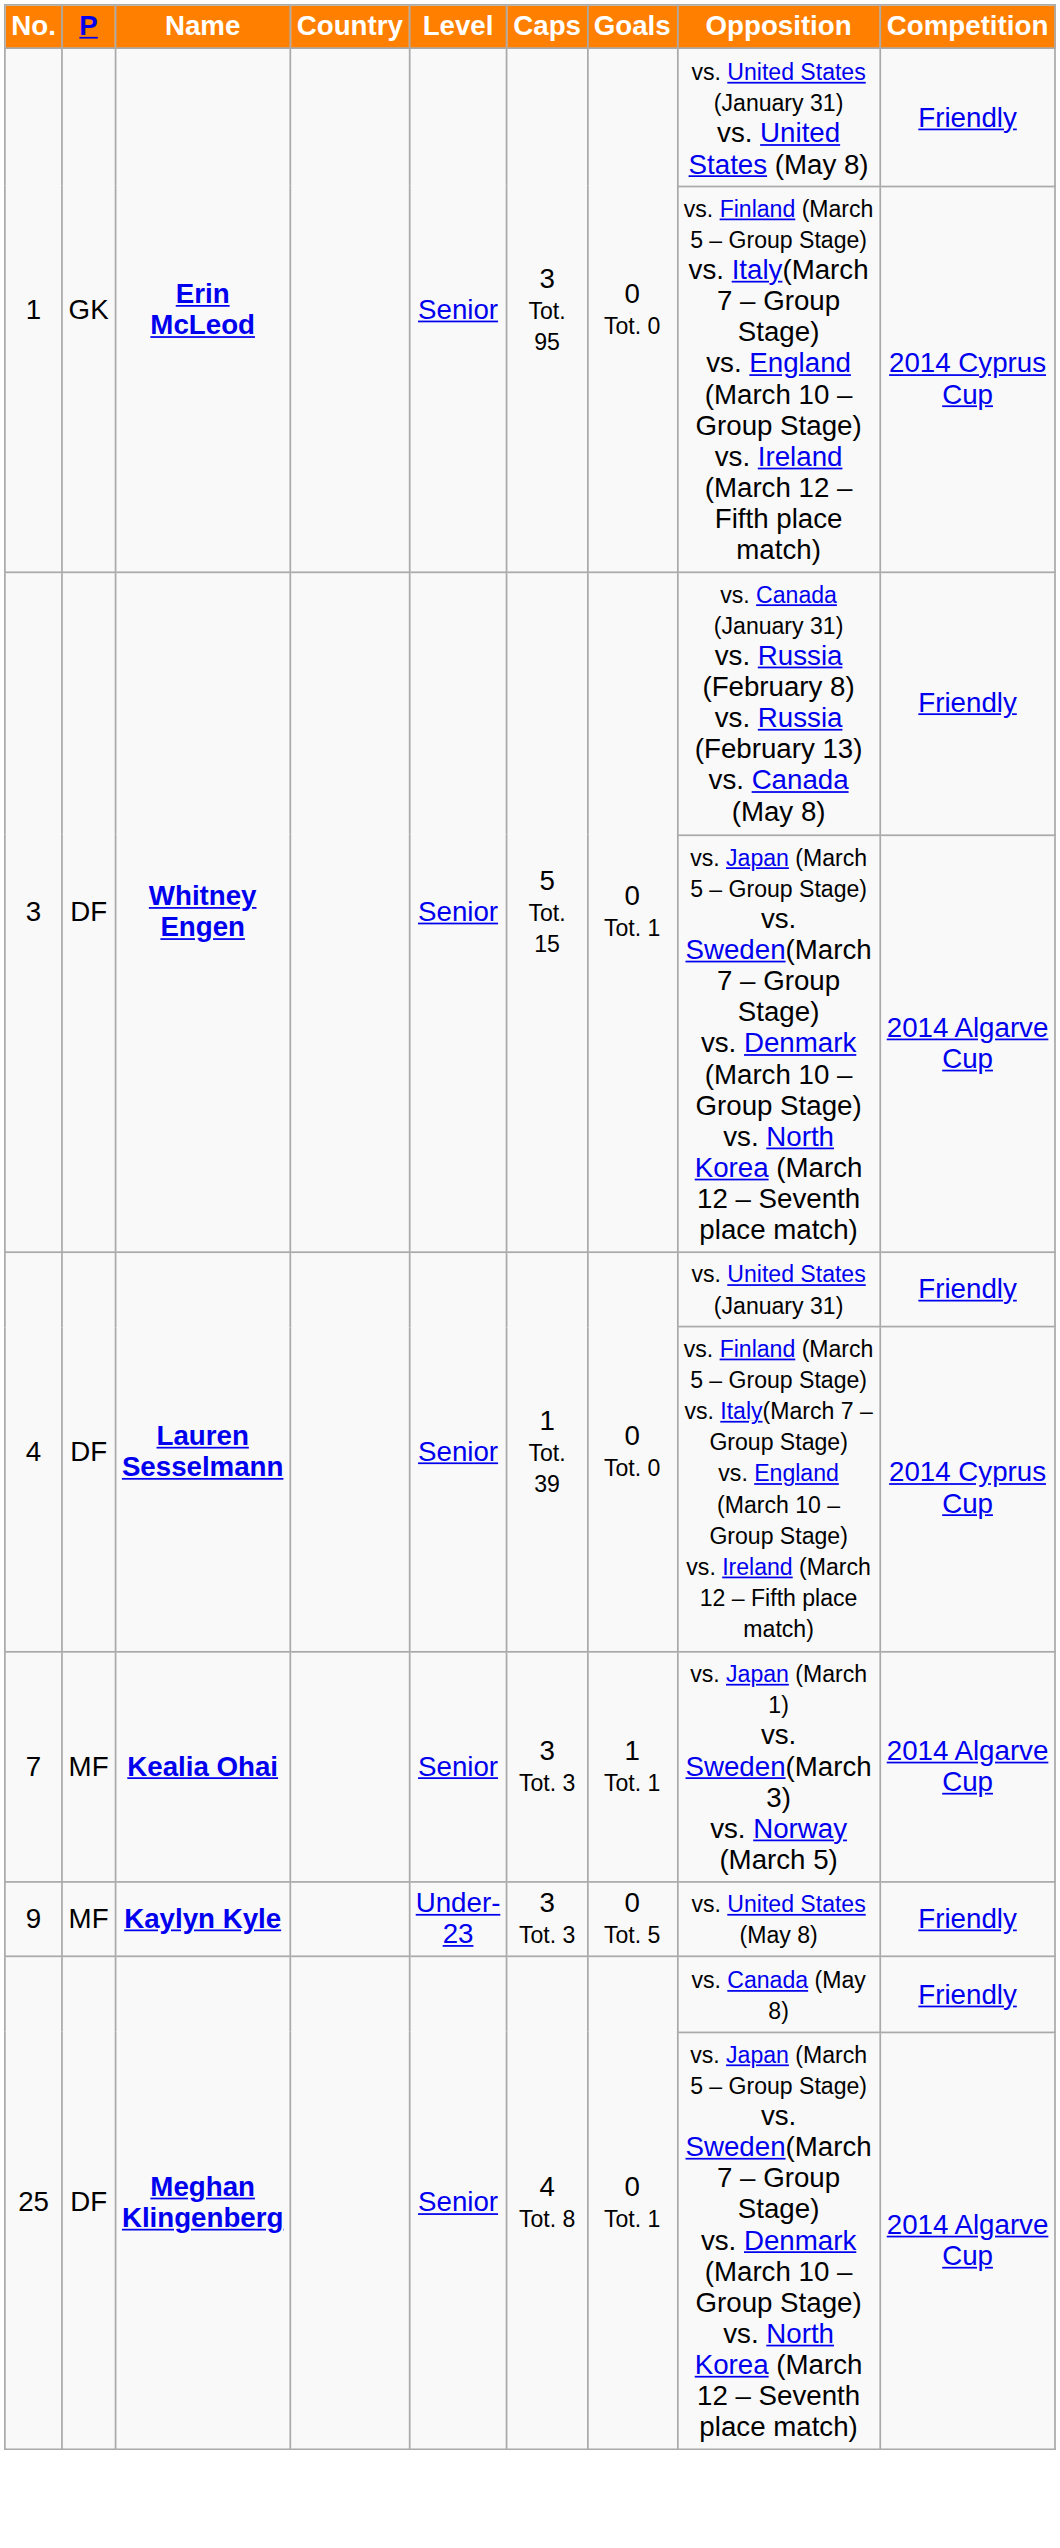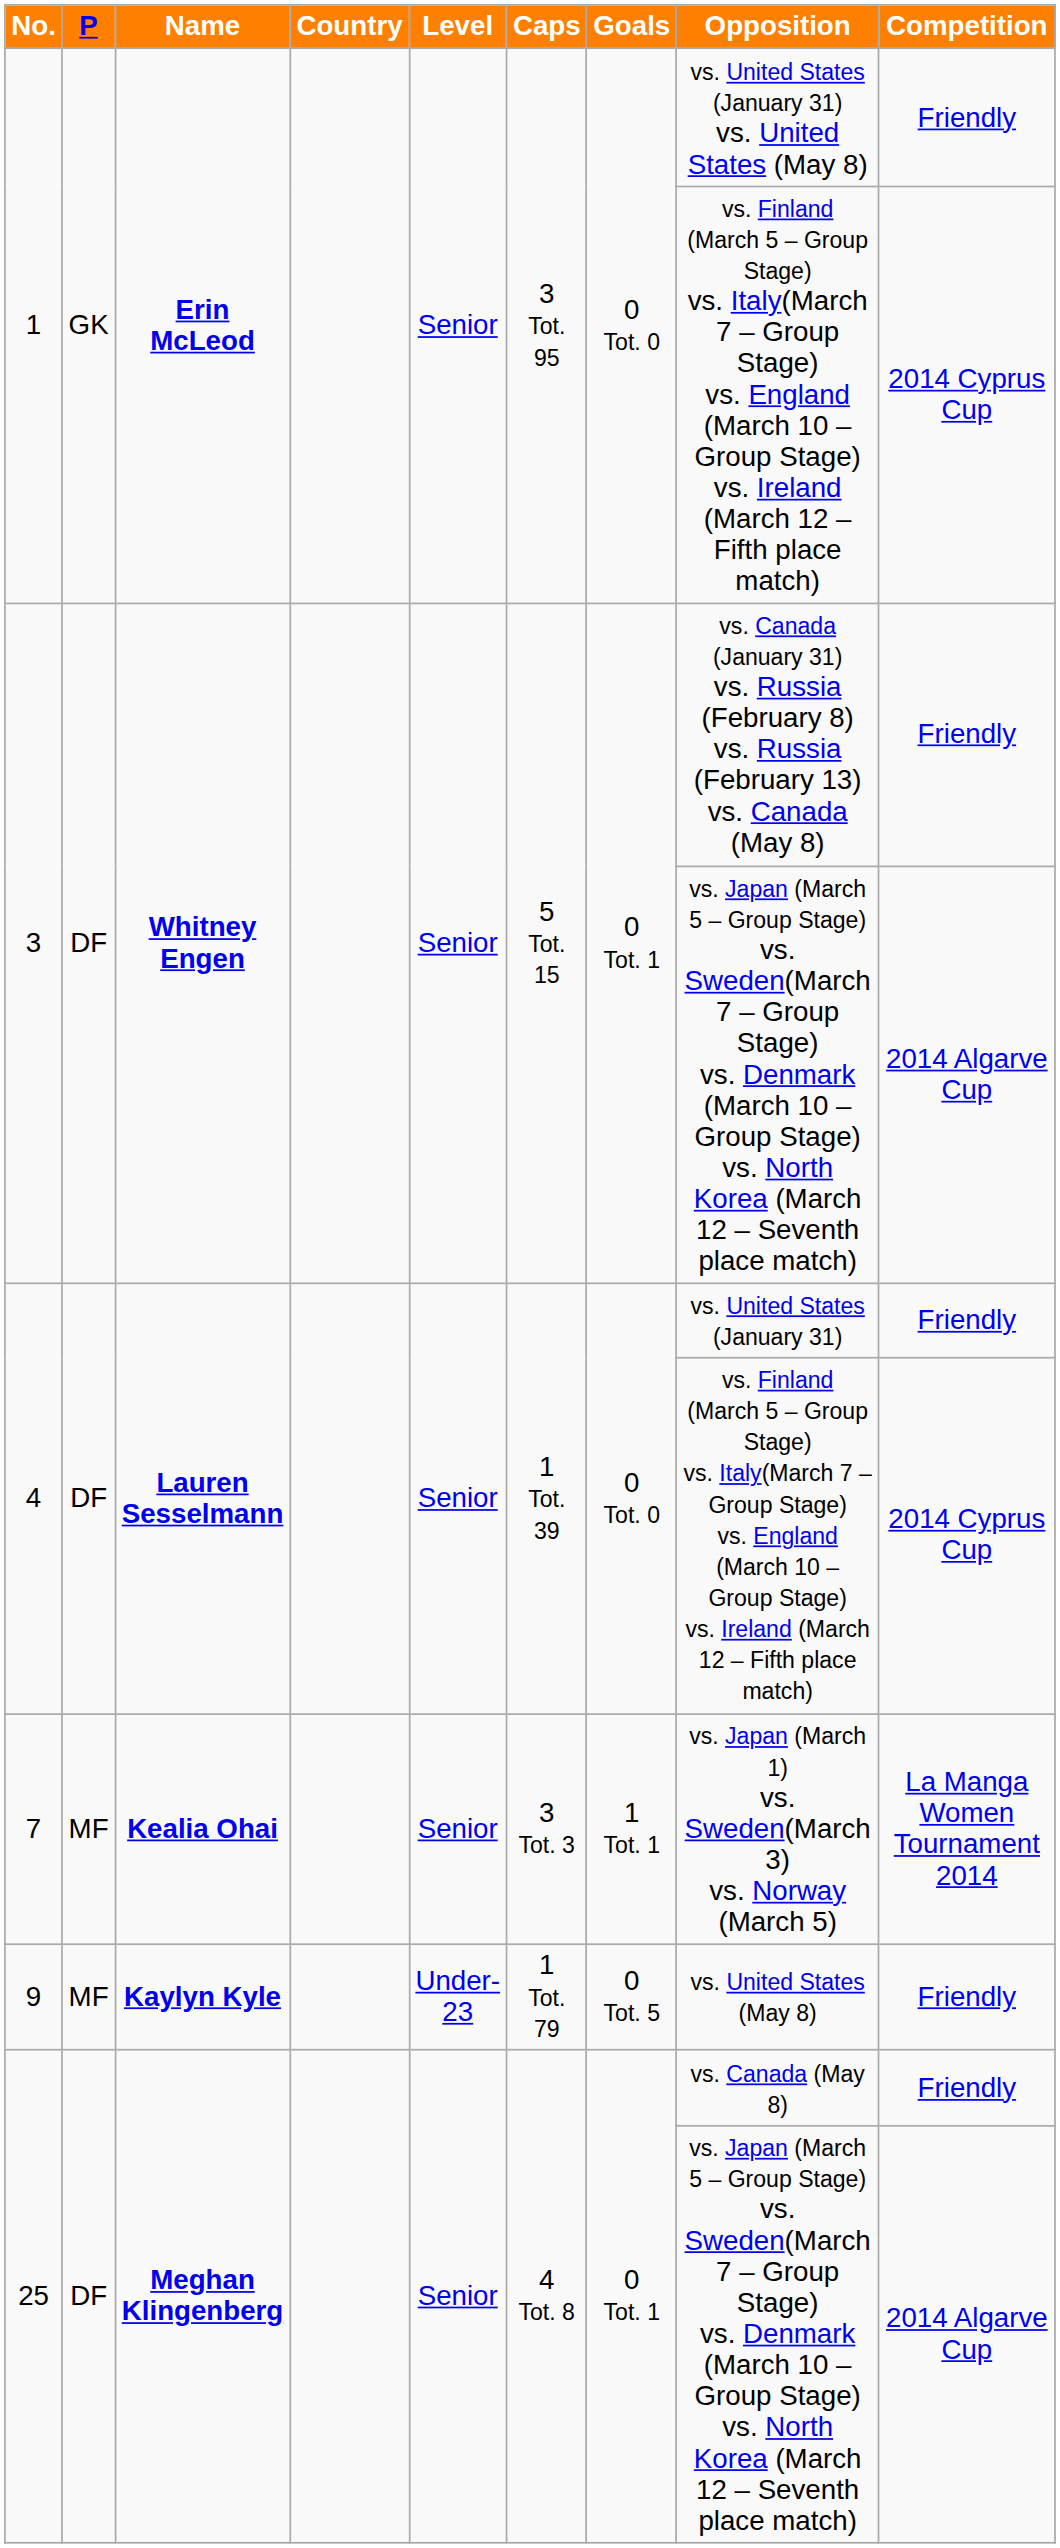7 | Competition: 2014 Algarve Cup -> La Manga Women Tournament 2014
9 | Caps: 3 Tot. 3 -> 1 Tot. 79
